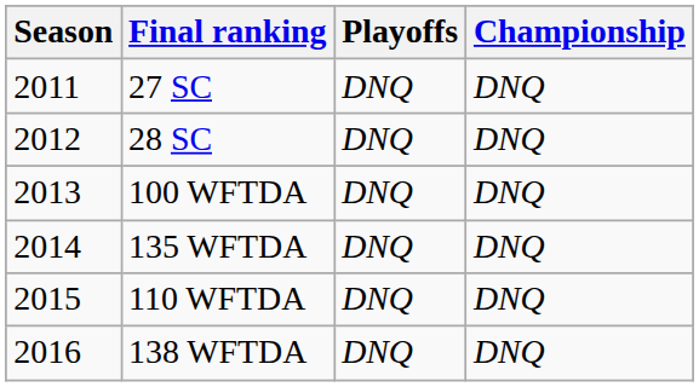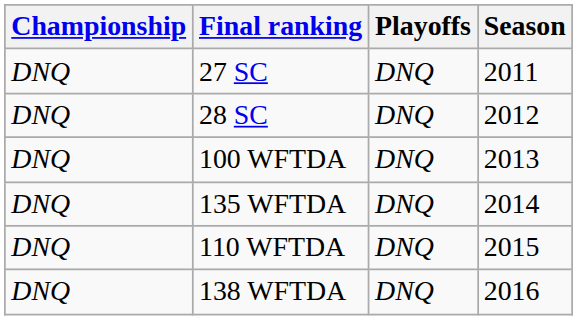columns swapped: Season <-> Championship
